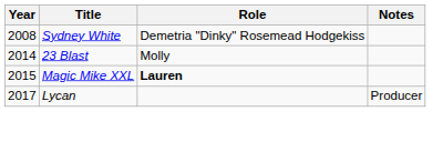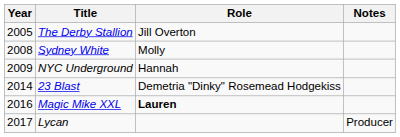+ row: 2005 | The Derby Stallion | Jill Overton
Sydney White | Role: Demetria "Dinky" Rosemead Hodgekiss -> Molly
+ row: 2009 | NYC Underground | Hannah
23 Blast | Role: Molly -> Demetria "Dinky" Rosemead Hodgekiss
Magic Mike XXL | Year: 2015 -> 2016
